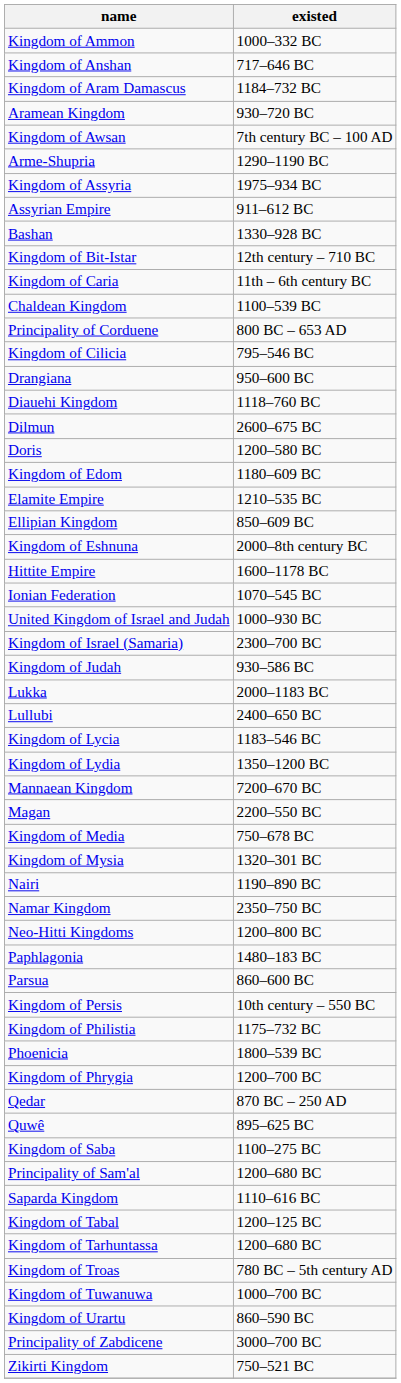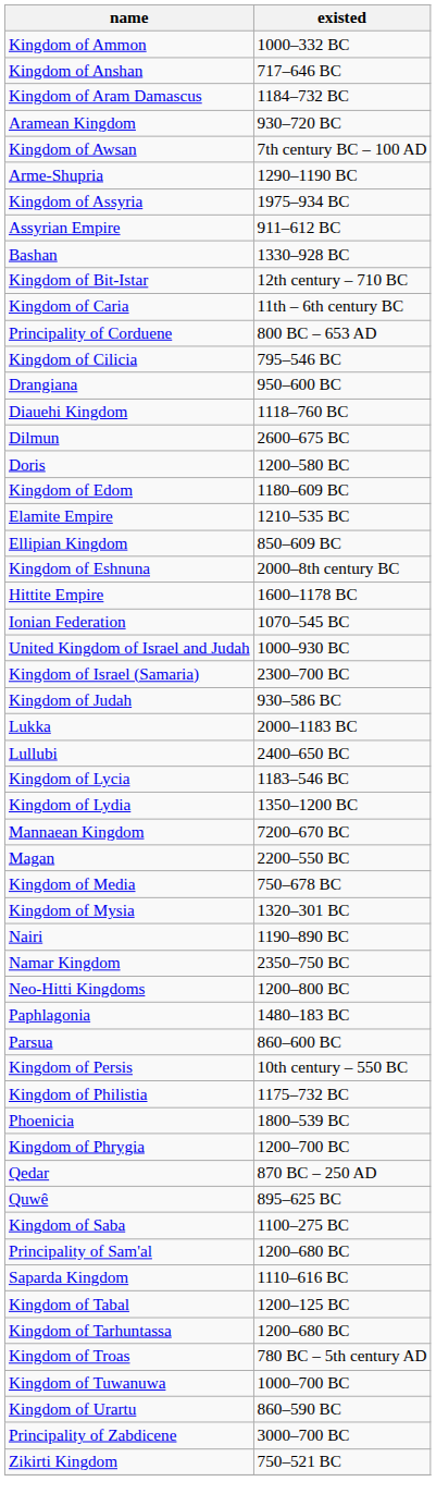- row: Chaldean Kingdom | 1100–539 BC
